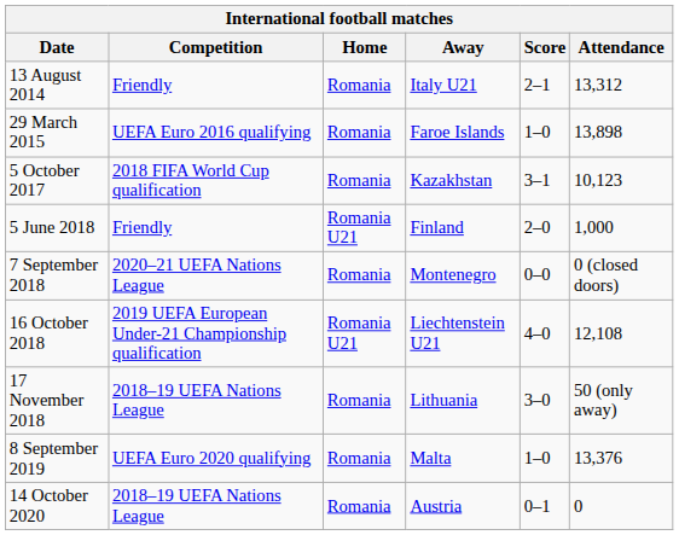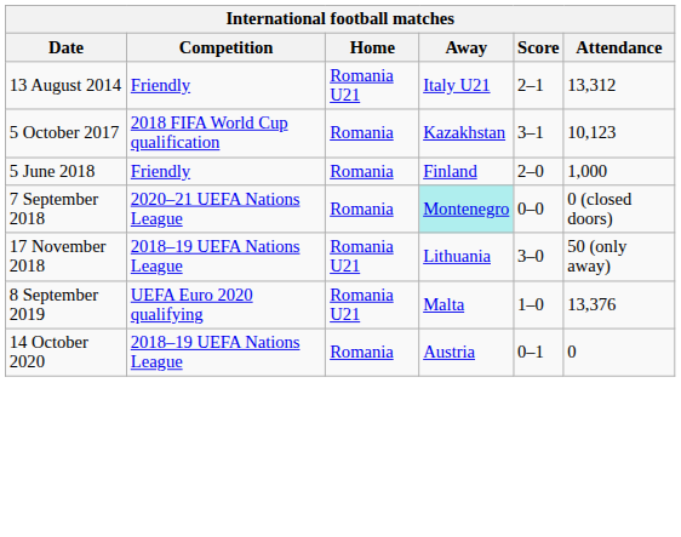13 August 2014 | Home: Romania -> Romania U21
- row: 29 March 2015 | UEFA Euro 2016 qualifying | Romania | Faroe Islands | 1–0 | 13,898
5 June 2018 | Home: Romania U21 -> Romania
7 September 2018 | Away: no background -> paleturquoise background
- row: 16 October 2018 | 2019 UEFA European Under-21 Championship qualification | Romania U21 | Liechtenstein U21 | 4–0 | 12,108
17 November 2018 | Home: Romania -> Romania U21
8 September 2019 | Home: Romania -> Romania U21
